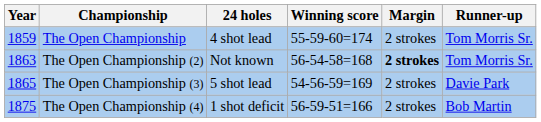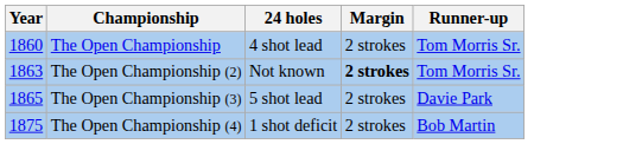- column: Winning score | 55-59-60=174 | 56-54-58=168 | 54-56-59=169 | 56-59-51=166
The Open Championship | Year: 1859 -> 1860
